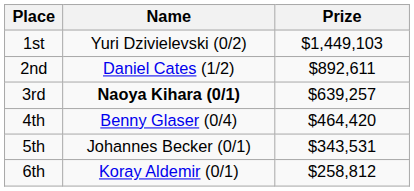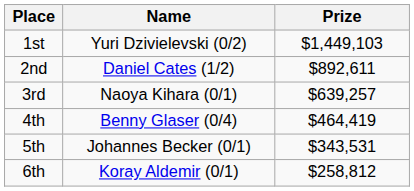3rd | Name: bold -> normal
4th | Prize: $464,420 -> $464,419
